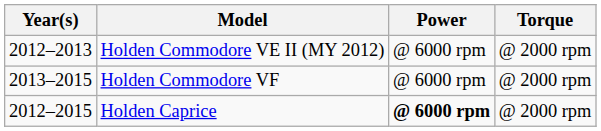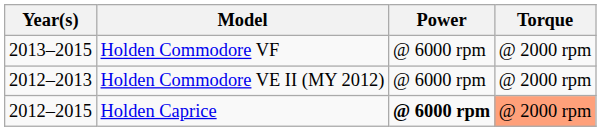rows swapped: Holden Commodore VE II (MY 2012) <-> Holden Commodore VF
Holden Caprice | Torque: no background -> lightsalmon background
